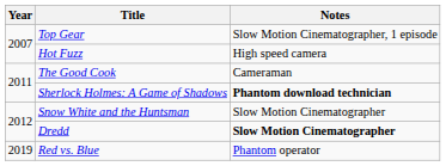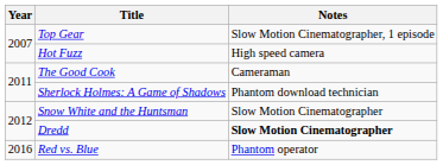Sherlock Holmes: A Game of Shadows | Notes: bold -> normal
Red vs. Blue | Year: 2019 -> 2016
